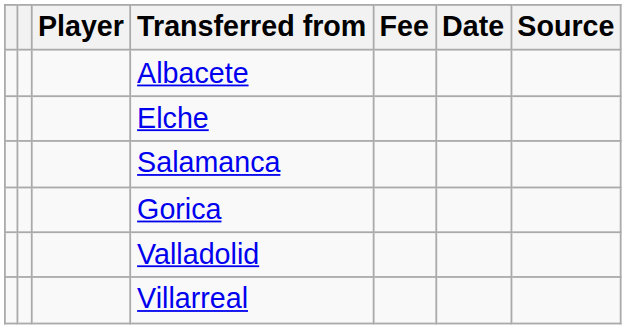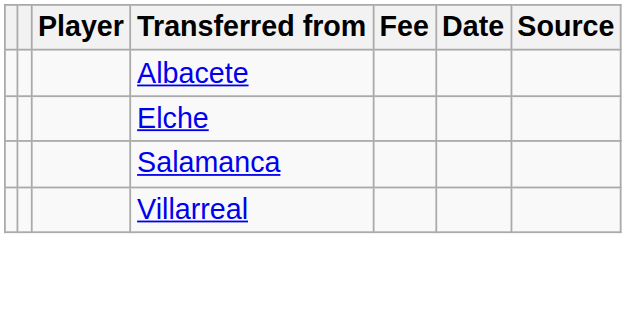- row: Gorica
- row: Valladolid
